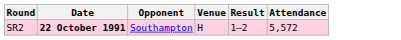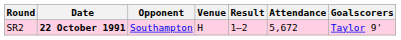+ column: Goalscorers | Taylor 9'
SR2 | Attendance: 5,572 -> 5,672
